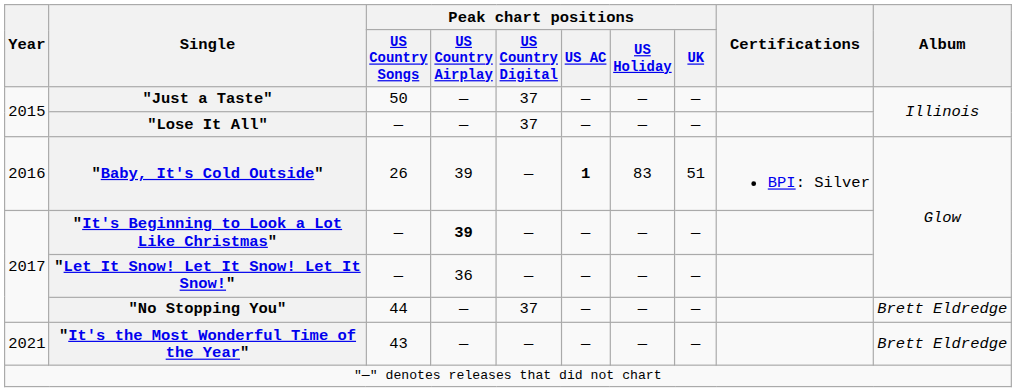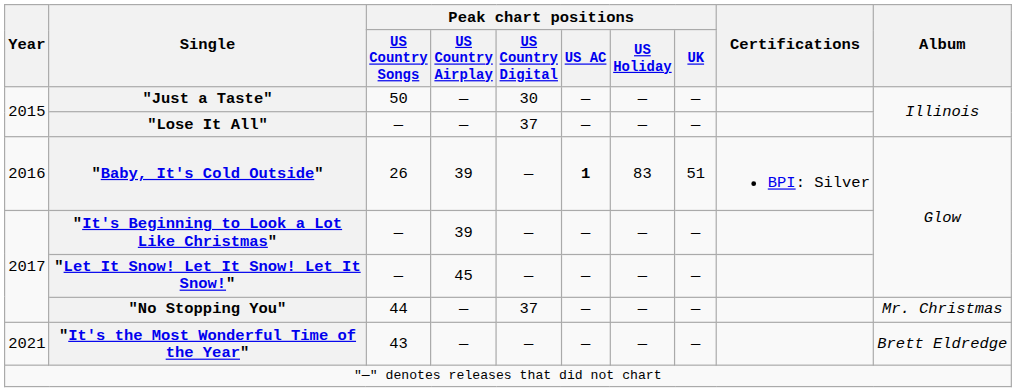"Just a Taste" | Peak chart positions / US Country Digital: 37 -> 30
"It's Beginning to Look a Lot Like Christmas" | Peak chart positions / US Country Airplay: bold -> normal
"Let It Snow! Let It Snow! Let It Snow!" | Peak chart positions / US Country Airplay: 36 -> 45
"No Stopping You" | Album: Brett Eldredge -> Mr. Christmas
